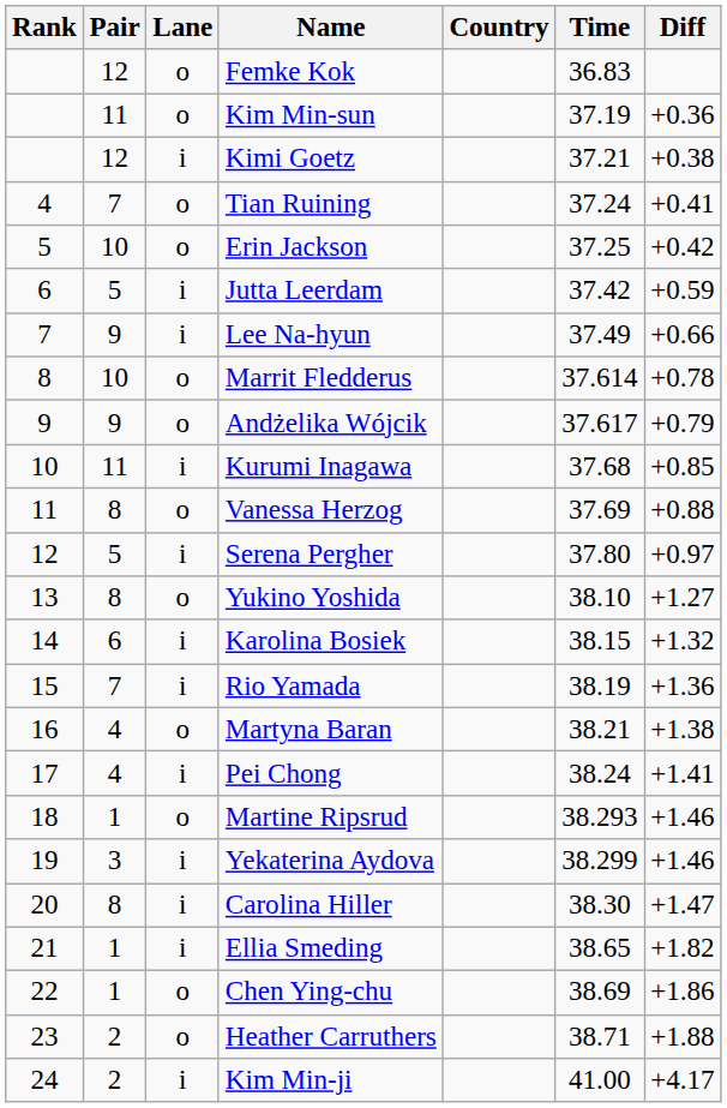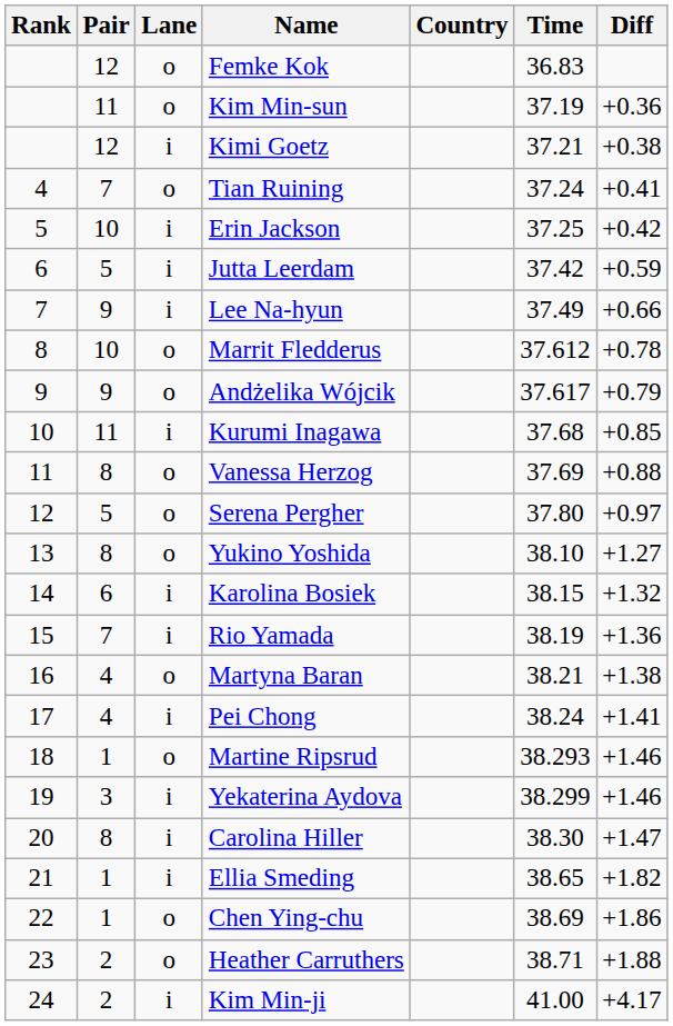Erin Jackson | Lane: o -> i
Marrit Fledderus | Time: 37.614 -> 37.612
Serena Pergher | Lane: i -> o
